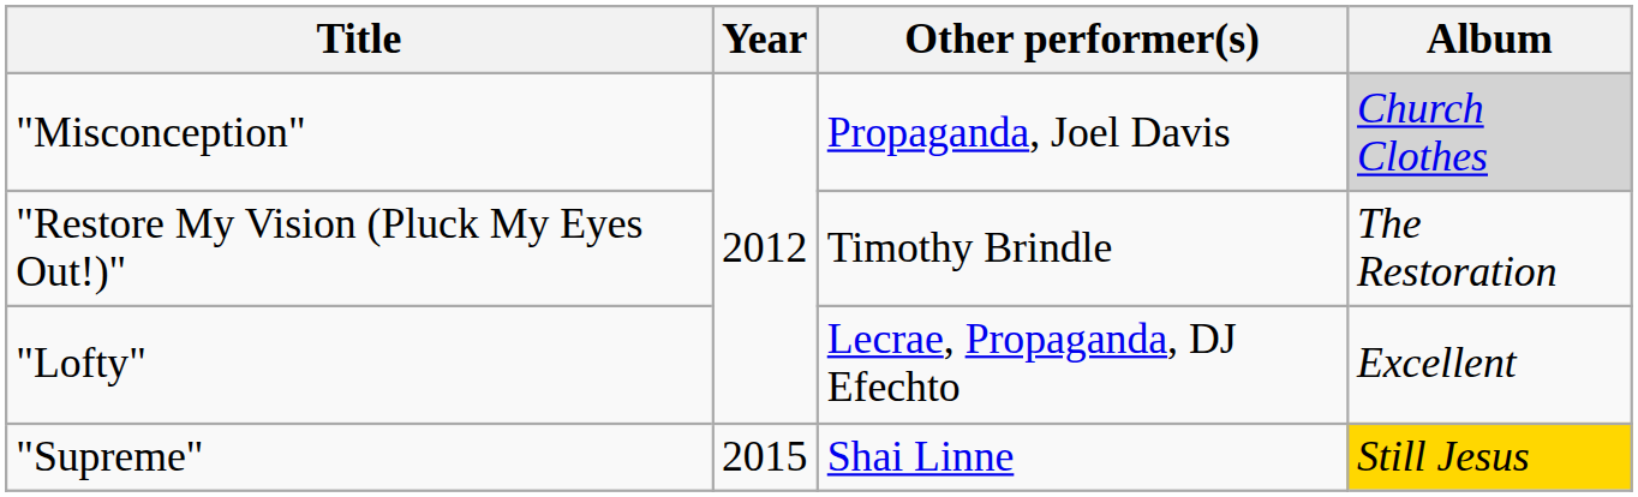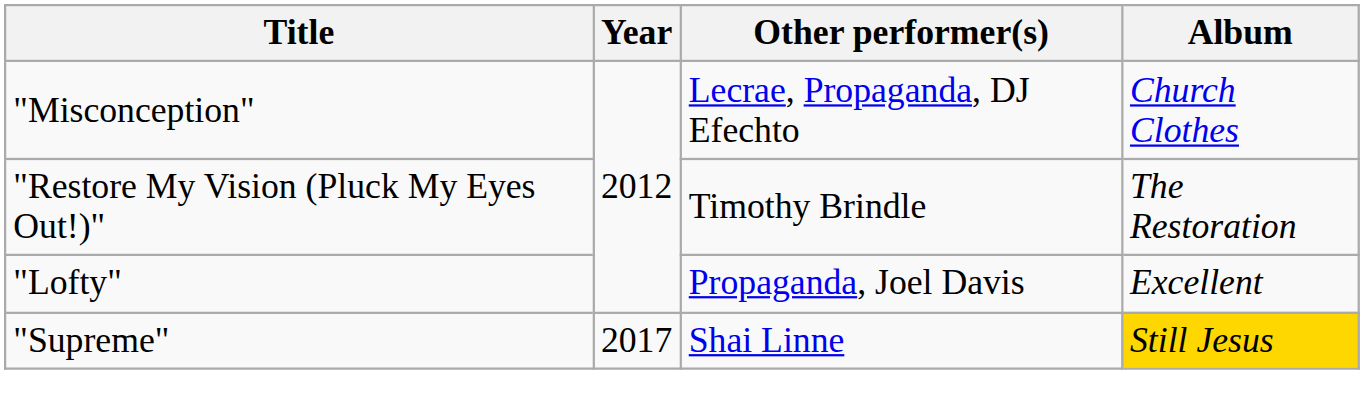"Misconception" | Other performer(s): Propaganda, Joel Davis -> Lecrae, Propaganda, DJ Efechto
"Misconception" | Album: lightgrey background -> no background
"Lofty" | Other performer(s): Lecrae, Propaganda, DJ Efechto -> Propaganda, Joel Davis
"Supreme" | Year: 2015 -> 2017
